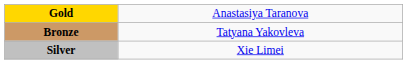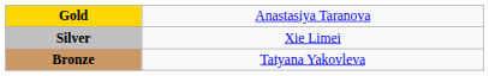rows swapped: Silver <-> Bronze
